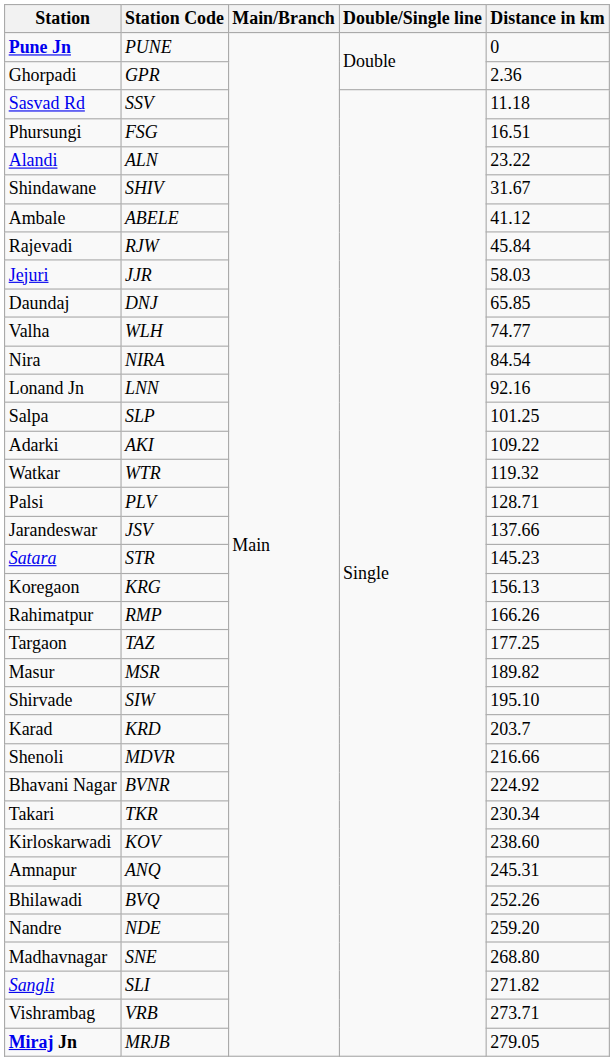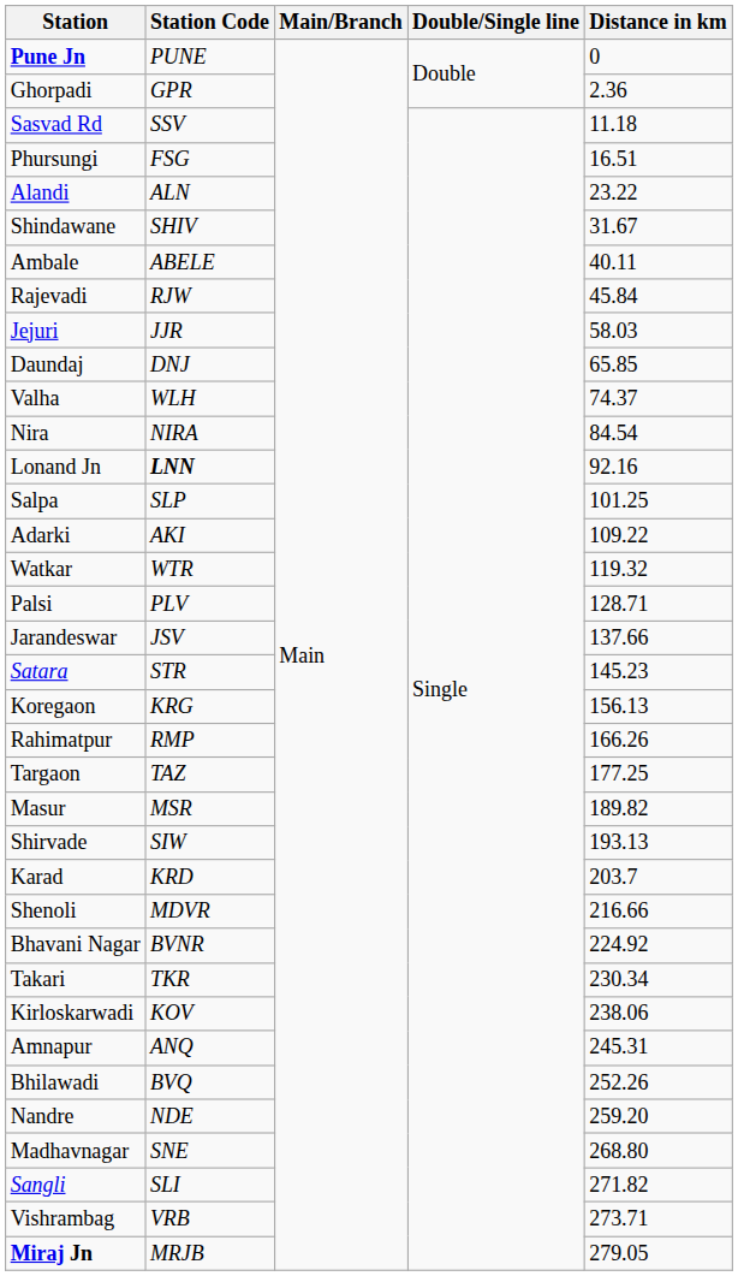Ambale | Distance in km: 41.12 -> 40.11
Valha | Distance in km: 74.77 -> 74.37
Lonand Jn | Station Code: normal -> bold
Shirvade | Distance in km: 195.10 -> 193.13
Kirloskarwadi | Distance in km: 238.60 -> 238.06
